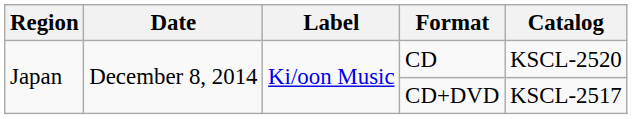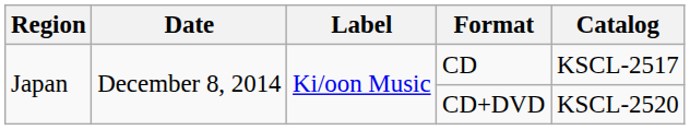CD | Catalog: KSCL-2520 -> KSCL-2517
CD+DVD | Catalog: KSCL-2517 -> KSCL-2520
